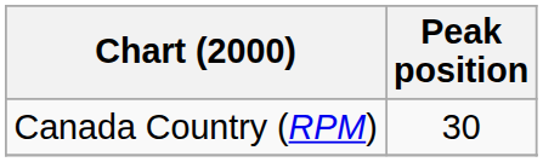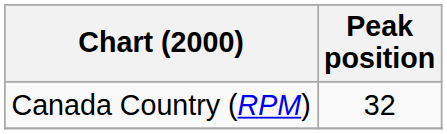Canada Country (RPM) | Peak position: 30 -> 32
